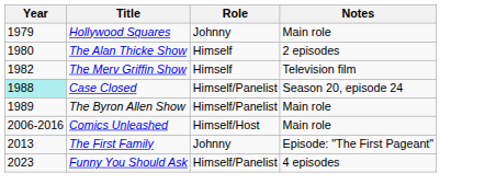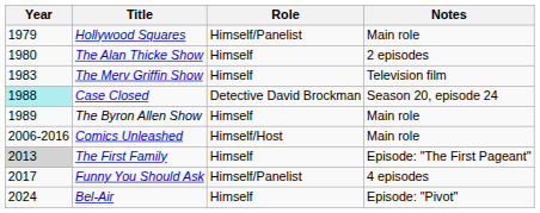Hollywood Squares | Role: Johnny -> Himself/Panelist
The Merv Griffin Show | Year: 1982 -> 1983
Case Closed | Role: Himself/Panelist -> Detective David Brockman
The Byron Allen Show | Role: Himself/Panelist -> Himself
The First Family | Year: no background -> lightgrey background
The First Family | Role: Johnny -> Himself
Funny You Should Ask | Year: 2023 -> 2017
+ row: 2024 | Bel-Air | Himself | Episode: "Pivot"
